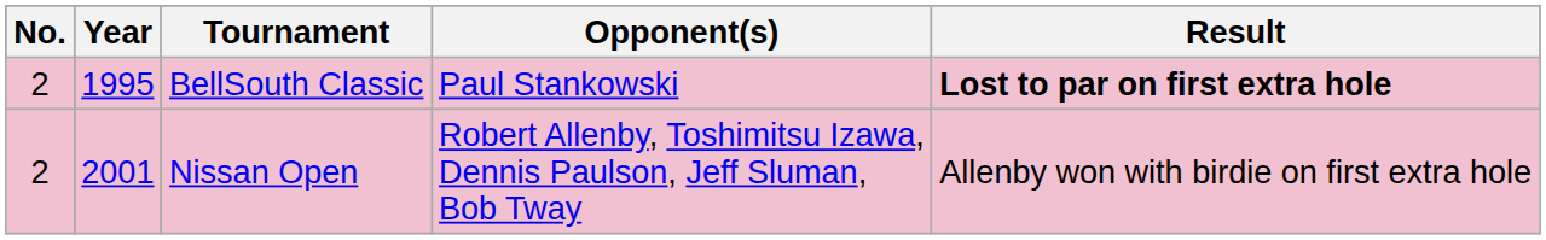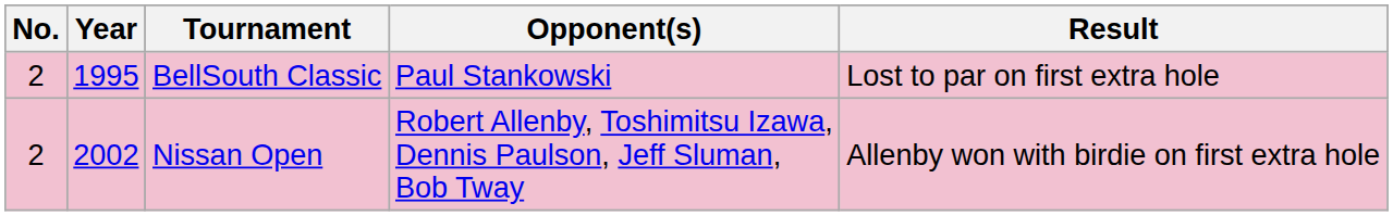BellSouth Classic | Result: bold -> normal
Nissan Open | Year: 2001 -> 2002
